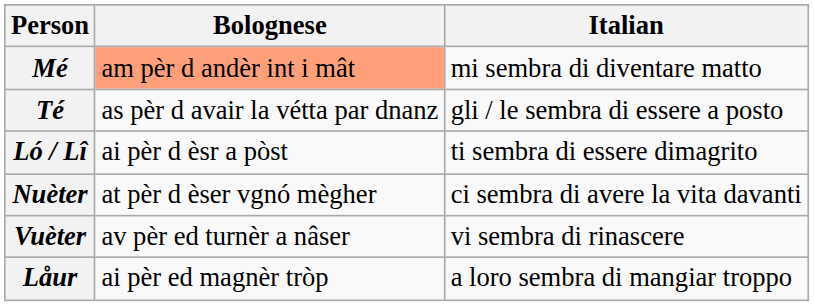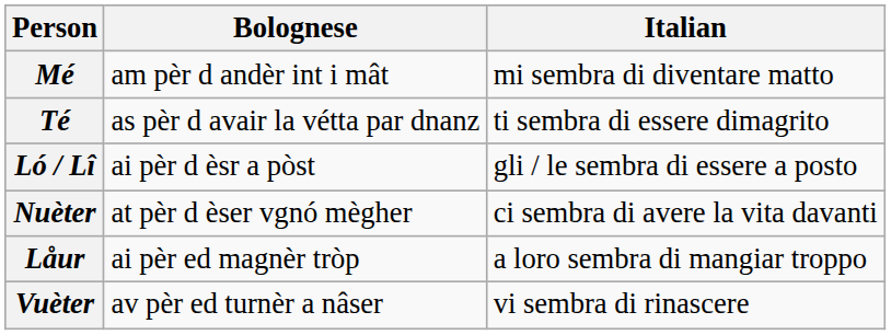Mé | Bolognese: lightsalmon background -> no background
Té | Italian: gli / le sembra di essere a posto -> ti sembra di essere dimagrito
Ló / Lî | Italian: ti sembra di essere dimagrito -> gli / le sembra di essere a posto
rows swapped: Vuèter <-> Låur
